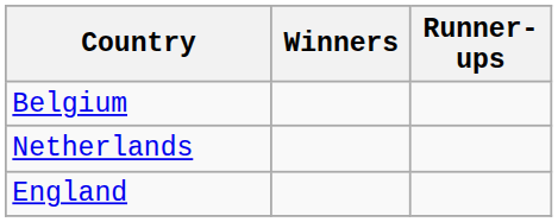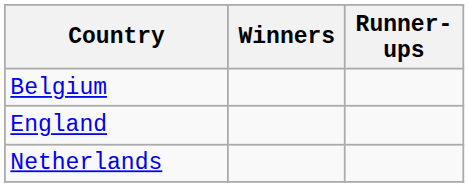rows swapped: England <-> Netherlands
